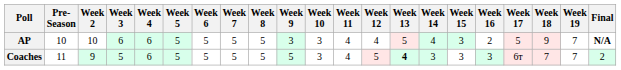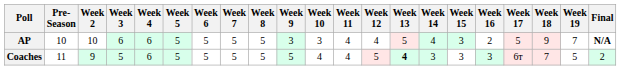Coaches | Week 10: 3 -> 4
Coaches | Week 19: 7 -> 5
